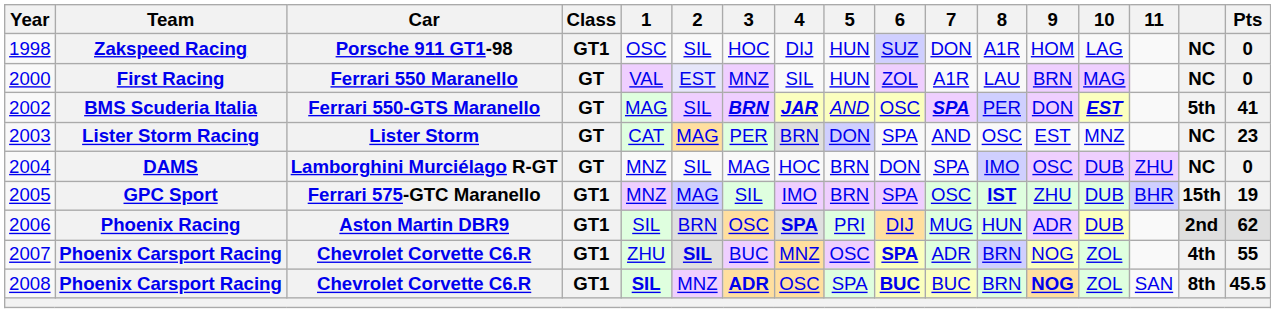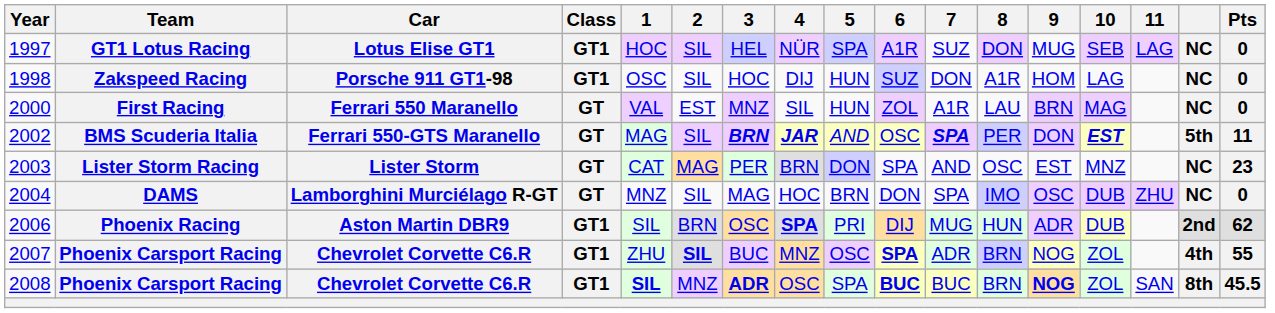+ row: 1997 | GT1 Lotus Racing | Lotus Elise GT1 | GT1 | HOC | SIL | HEL | NÜR | SPA | A1R | SUZ | DON | MUG | SEB | LAG | NC | 0
First Racing | 2: lavender background -> no background
BMS Scuderia Italia | Pts: 41 -> 11
- row: 2005 | GPC Sport | Ferrari 575-GTC Maranello | GT1 | MNZ | MAG | SIL | IMO | BRN | SPA | OSC | IST | ZHU | DUB | BHR | 15th | 19
